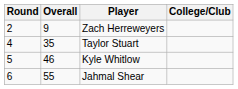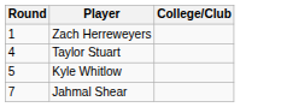- column: Overall | 9 | 35 | 46 | 55
Zach Herreweyers | Round: 2 -> 1
Jahmal Shear | Round: 6 -> 7
